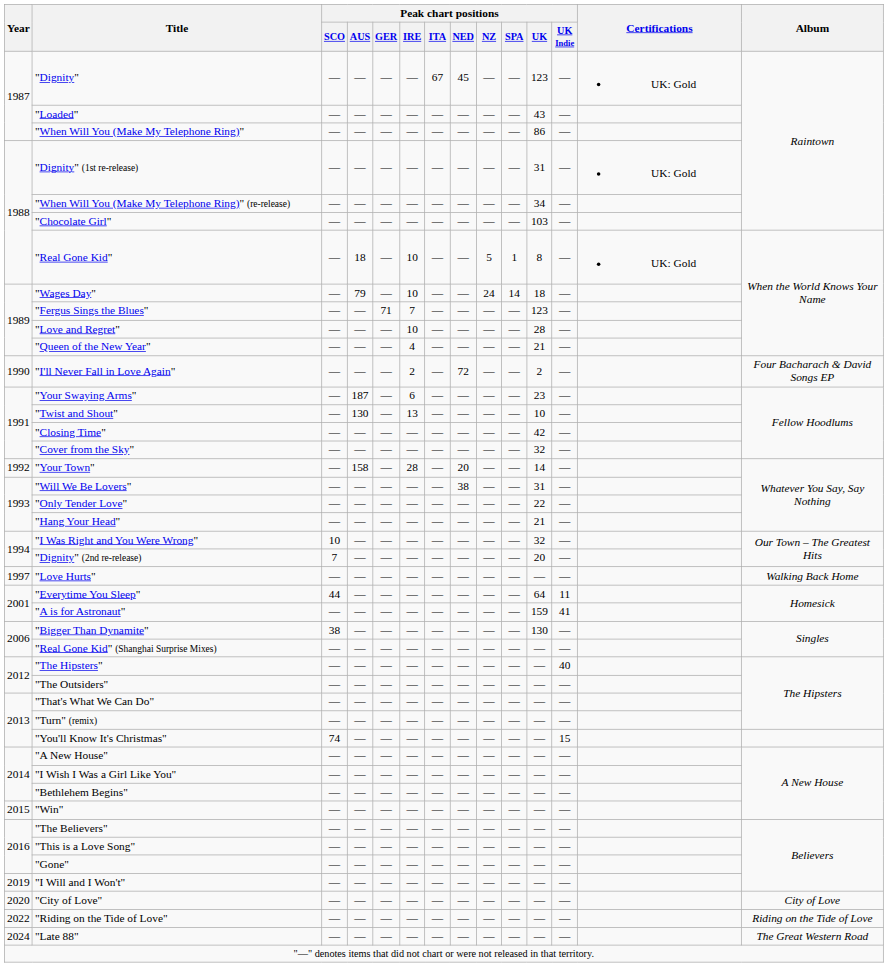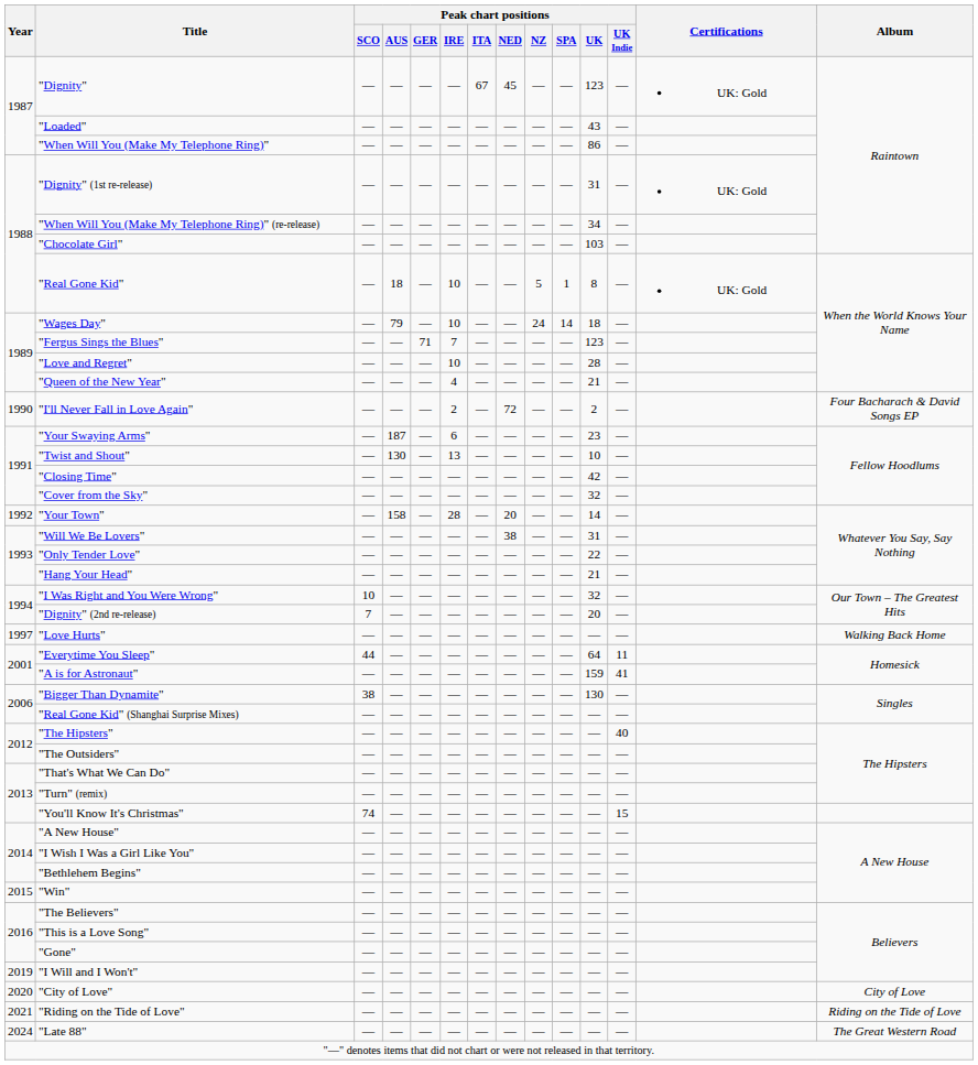"Riding on the Tide of Love" | Year: 2022 -> 2021
